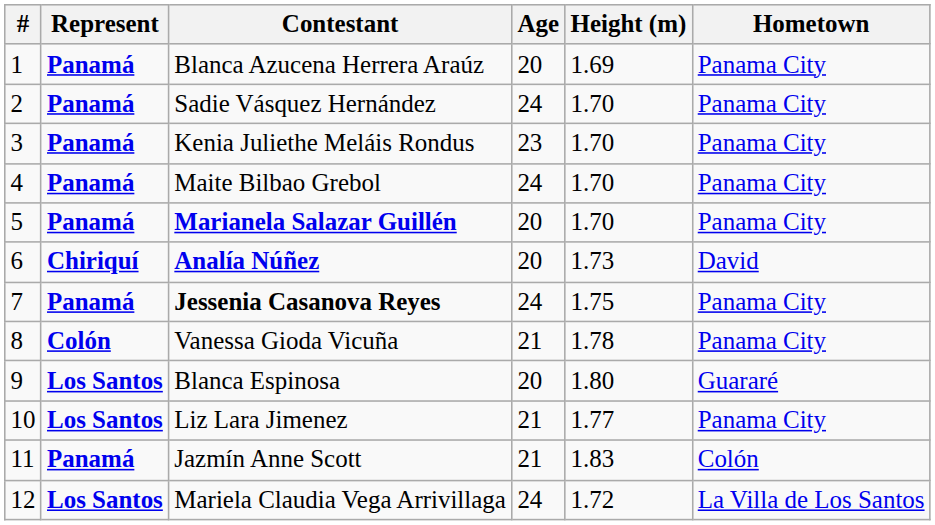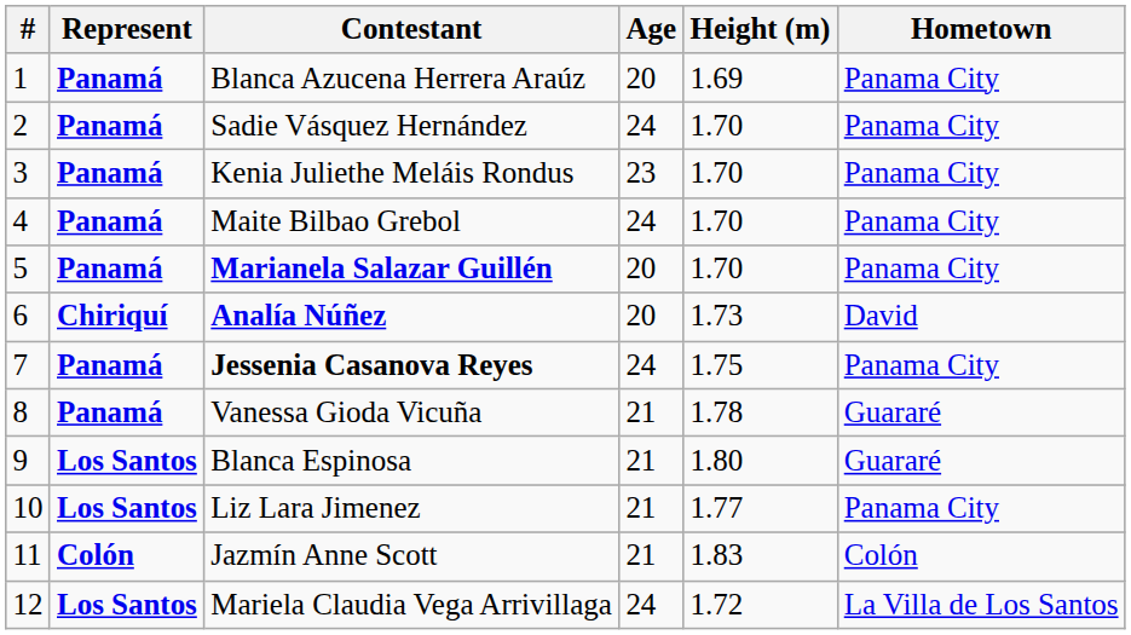Vanessa Gioda Vicuña | Represent: Colón -> Panamá
Vanessa Gioda Vicuña | Hometown: Panama City -> Guararé
Blanca Espinosa | Age: 20 -> 21
Jazmín Anne Scott | Represent: Panamá -> Colón
